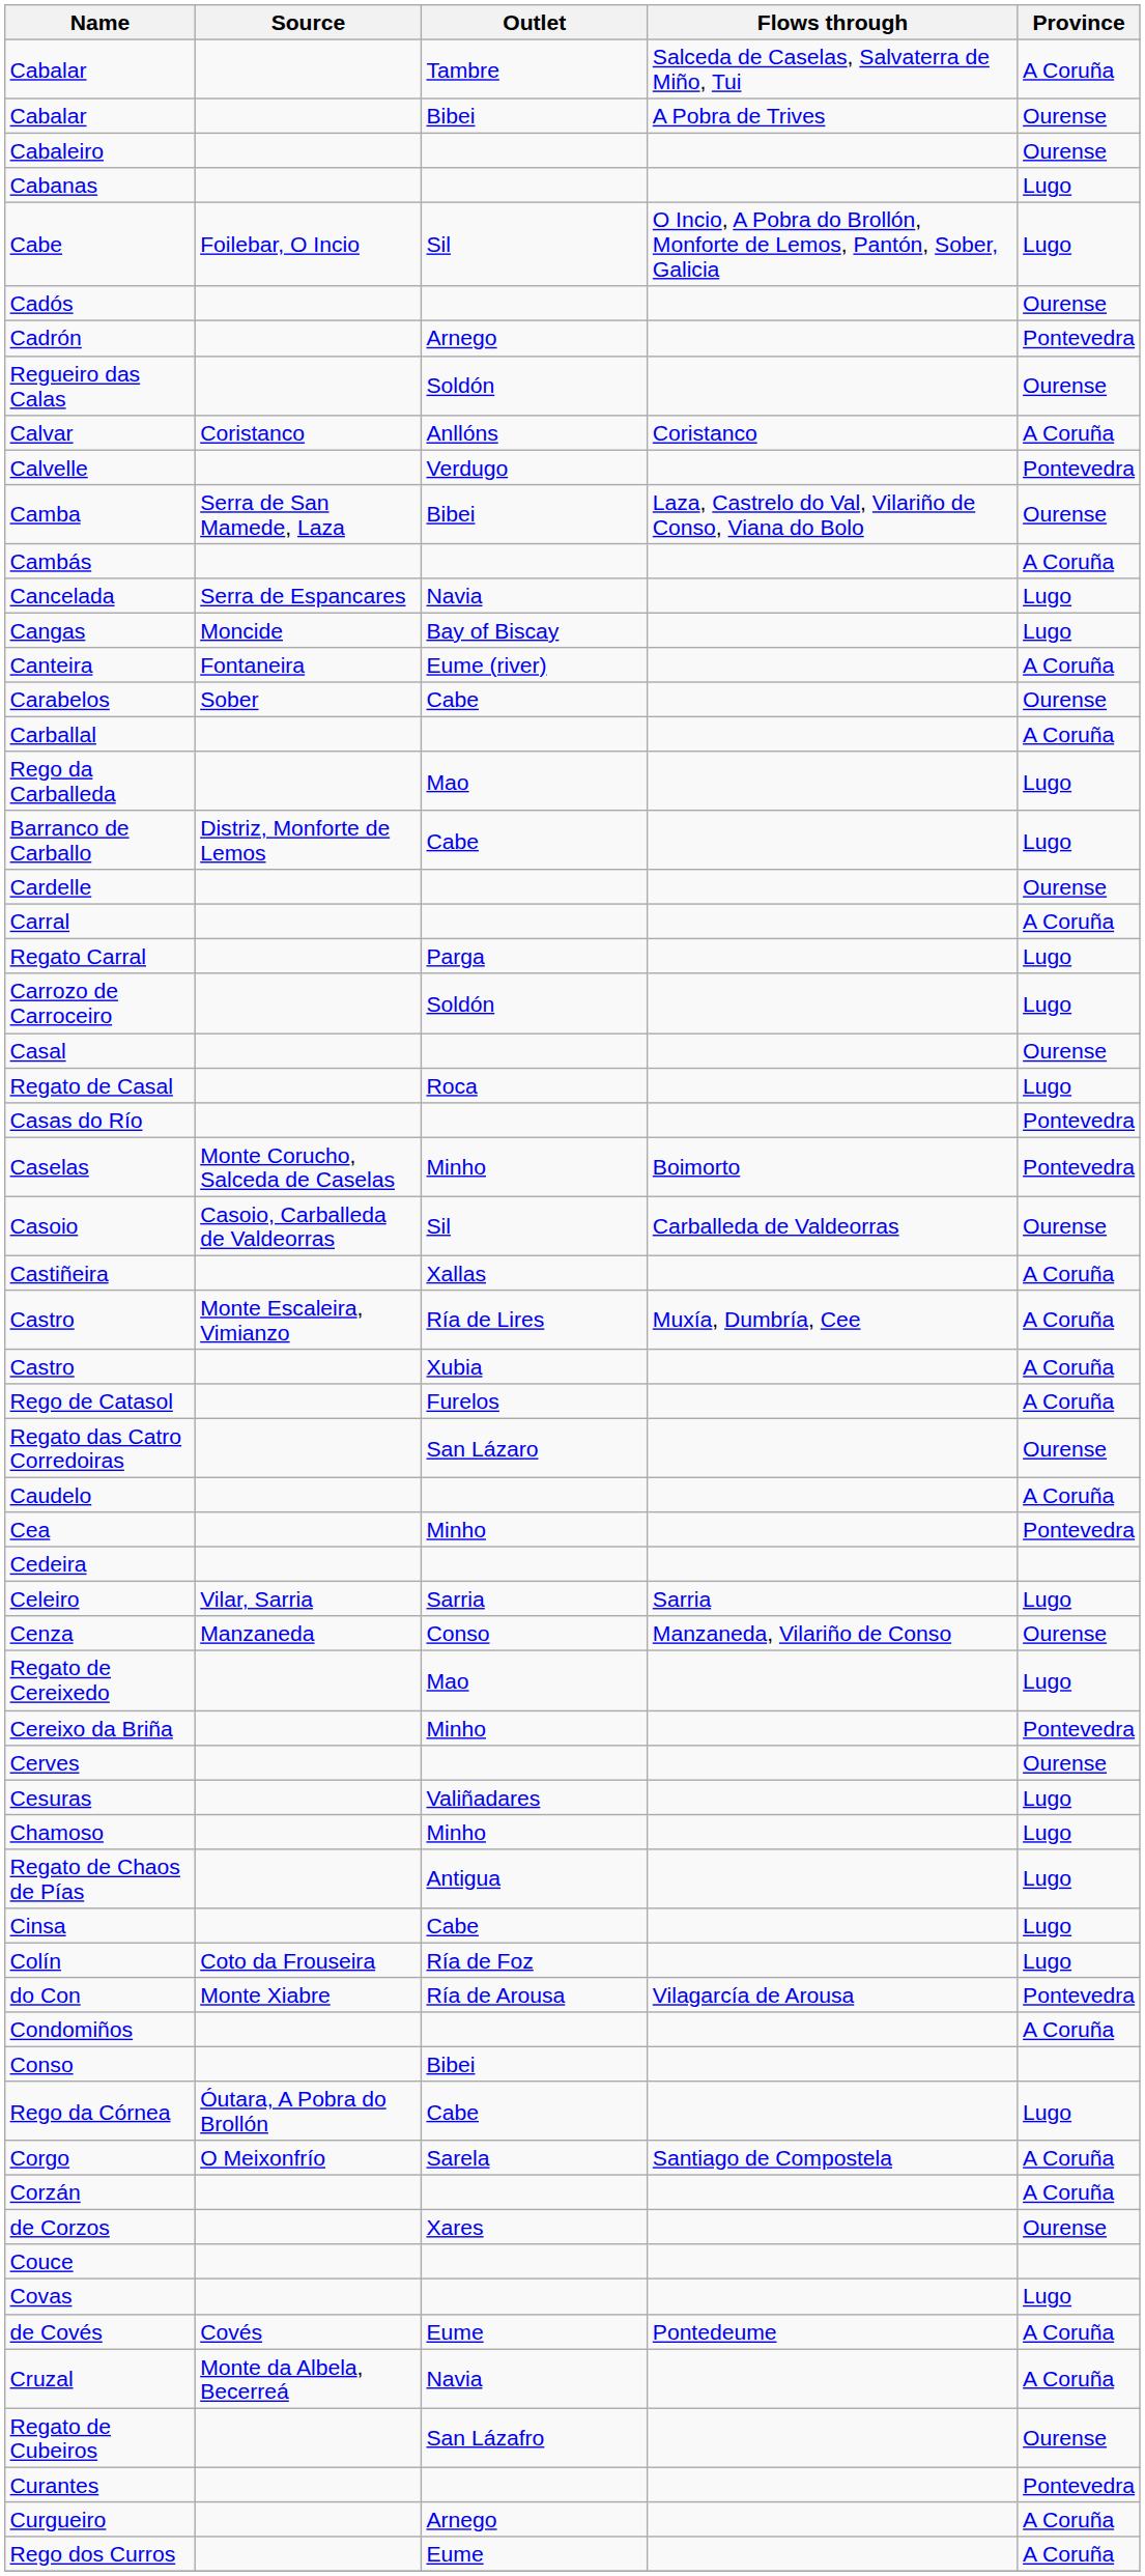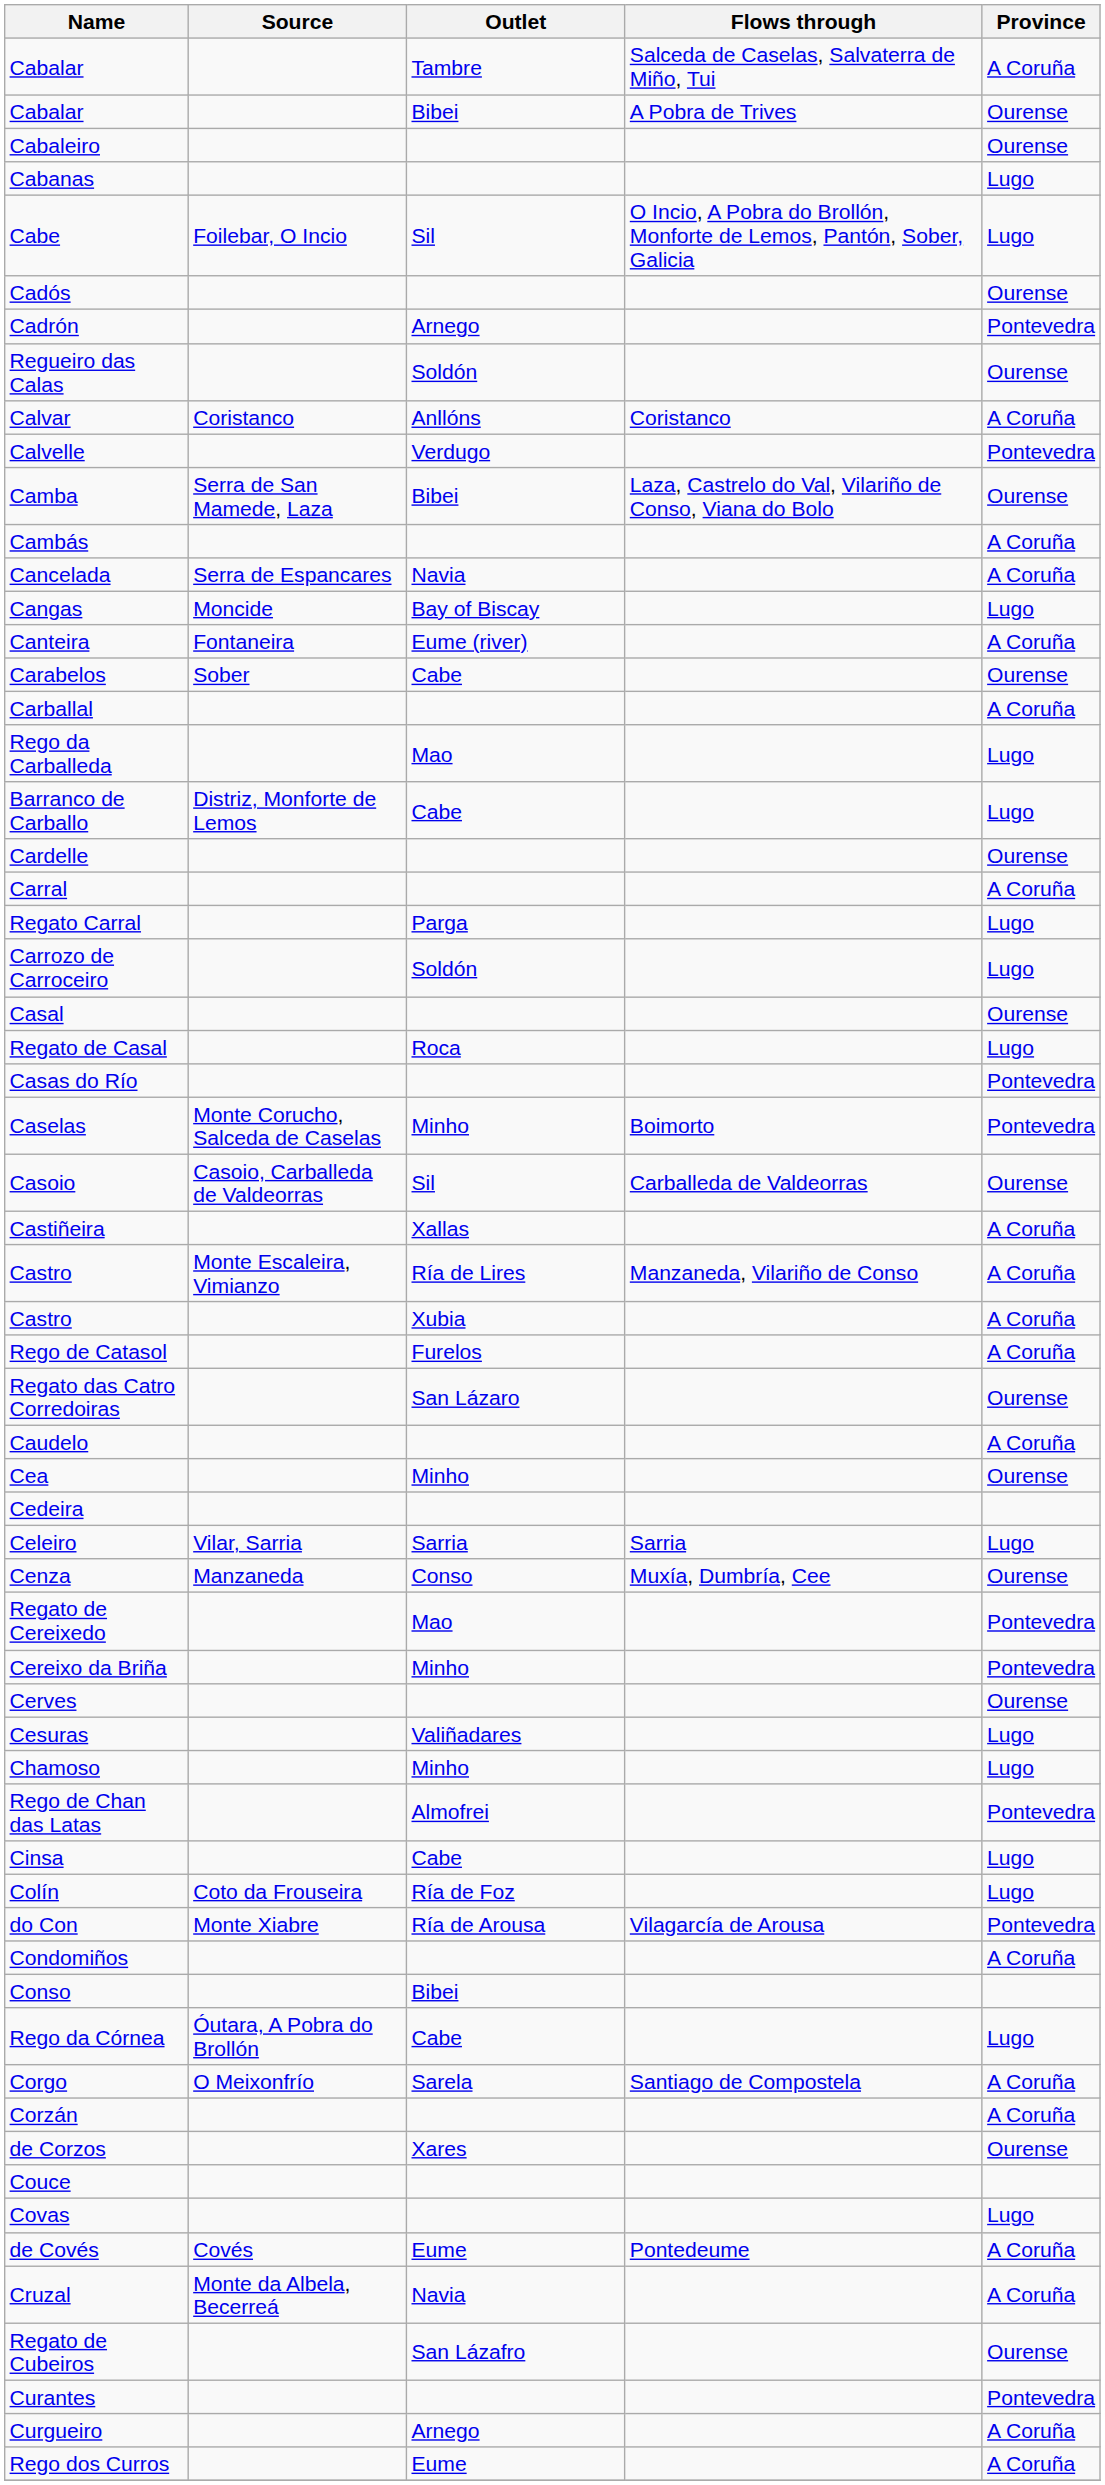Cancelada | Province: Lugo -> A Coruña
Castro / Ría de Lires | Flows through: Muxía, Dumbría, Cee -> Manzaneda, Vilariño de Conso
Cea | Province: Pontevedra -> Ourense
Cenza | Flows through: Manzaneda, Vilariño de Conso -> Muxía, Dumbría, Cee
Regato de Cereixedo | Province: Lugo -> Pontevedra
+ row: Rego de Chan das Latas | Almofrei | Pontevedra
- row: Regato de Chaos de Pías | Antigua | Lugo
